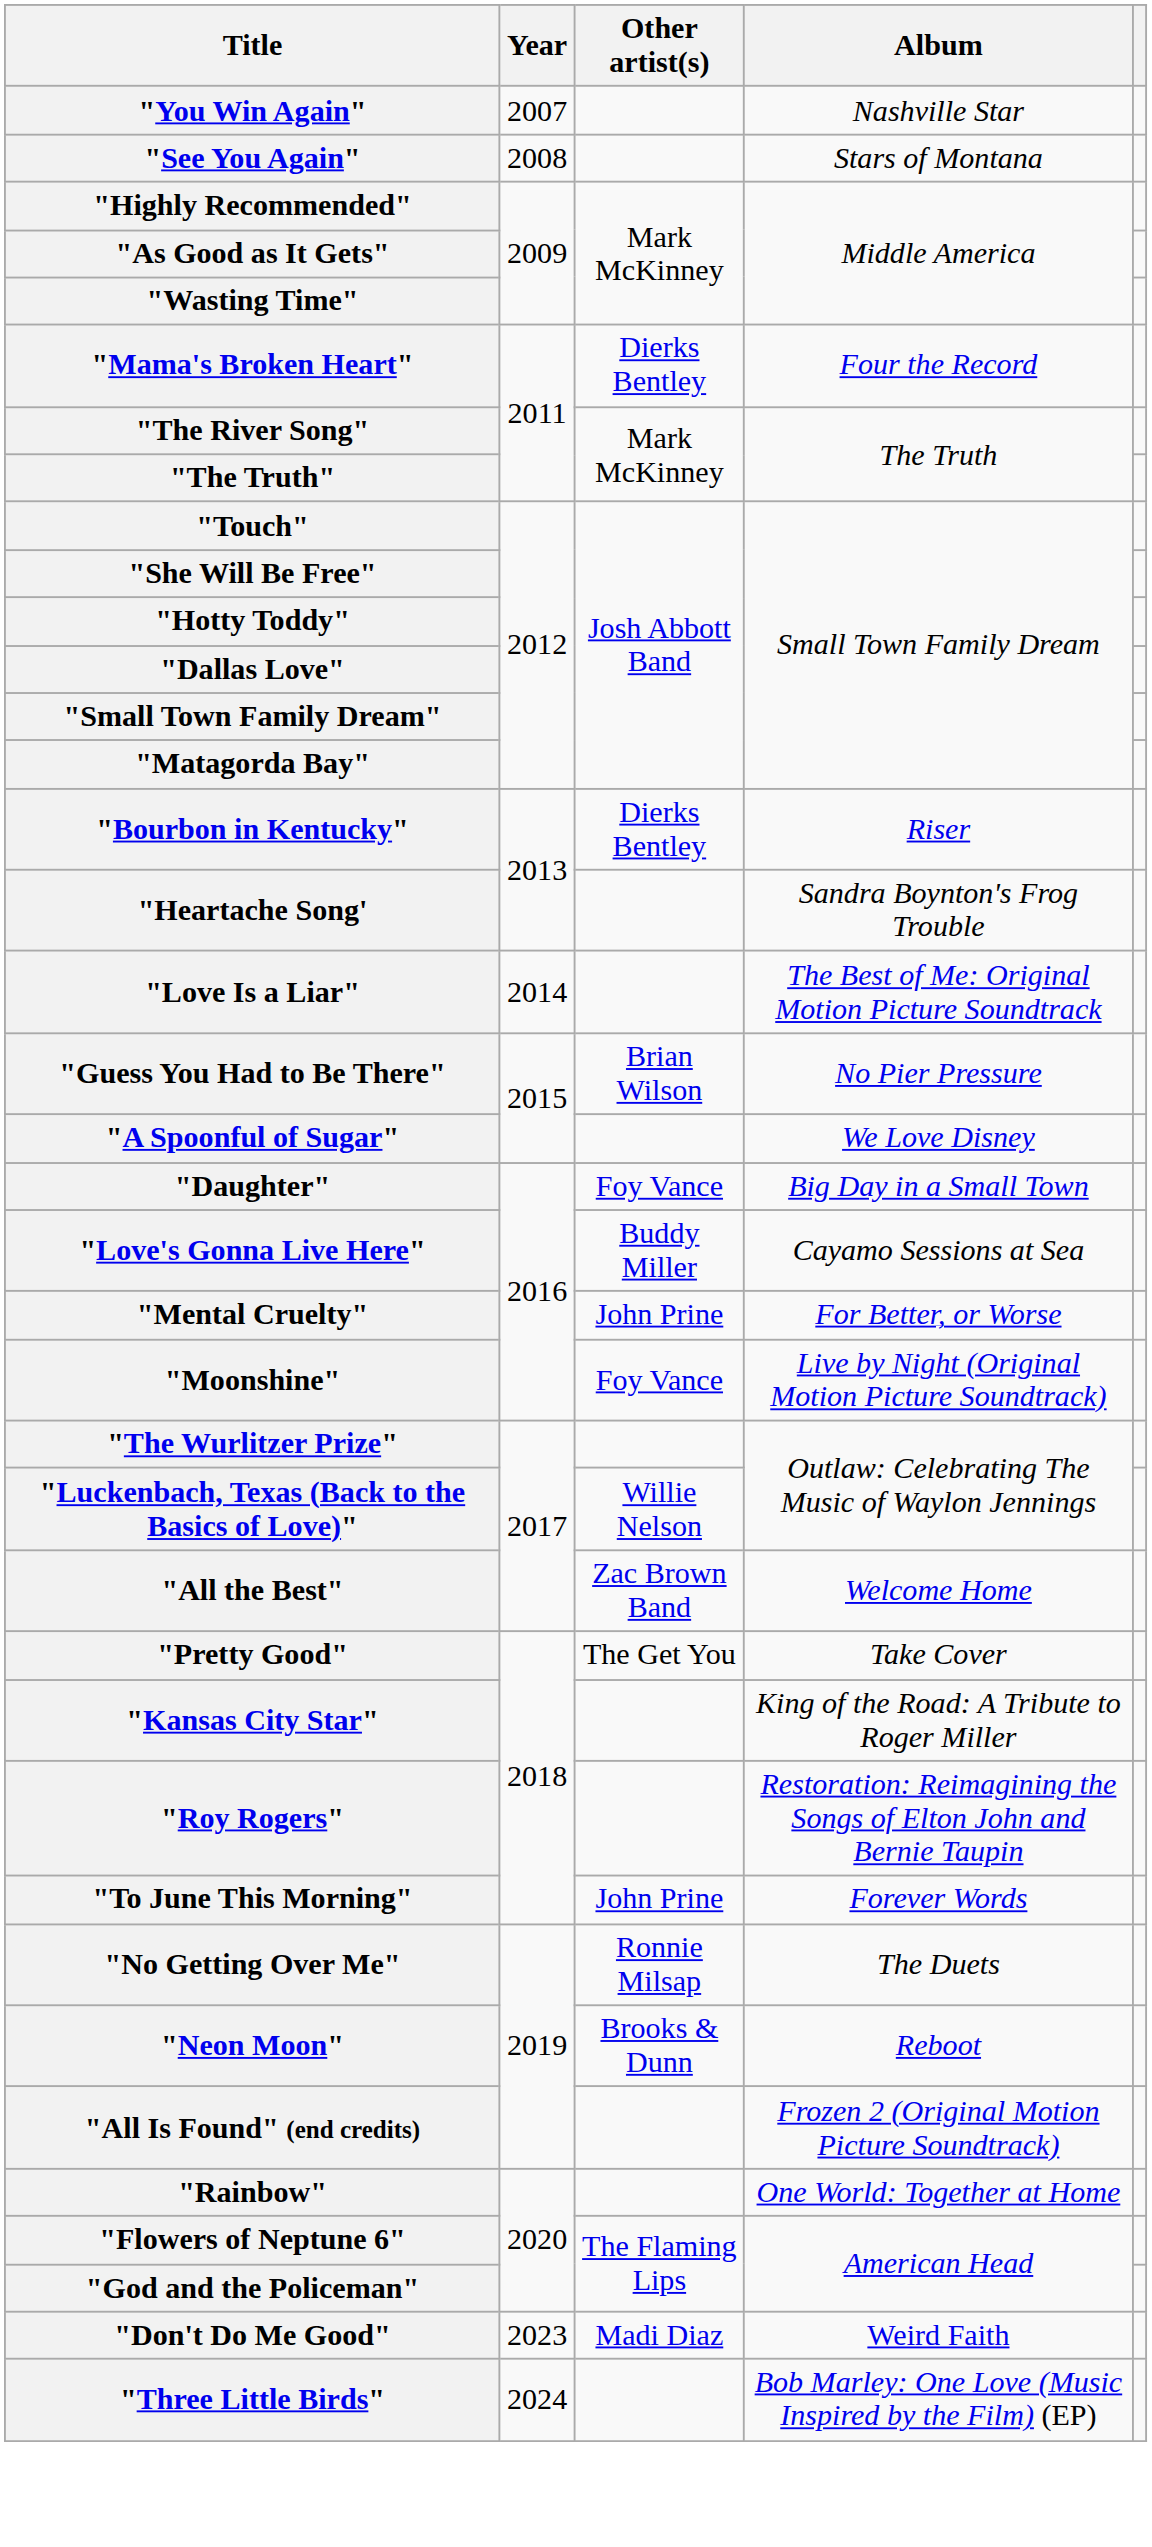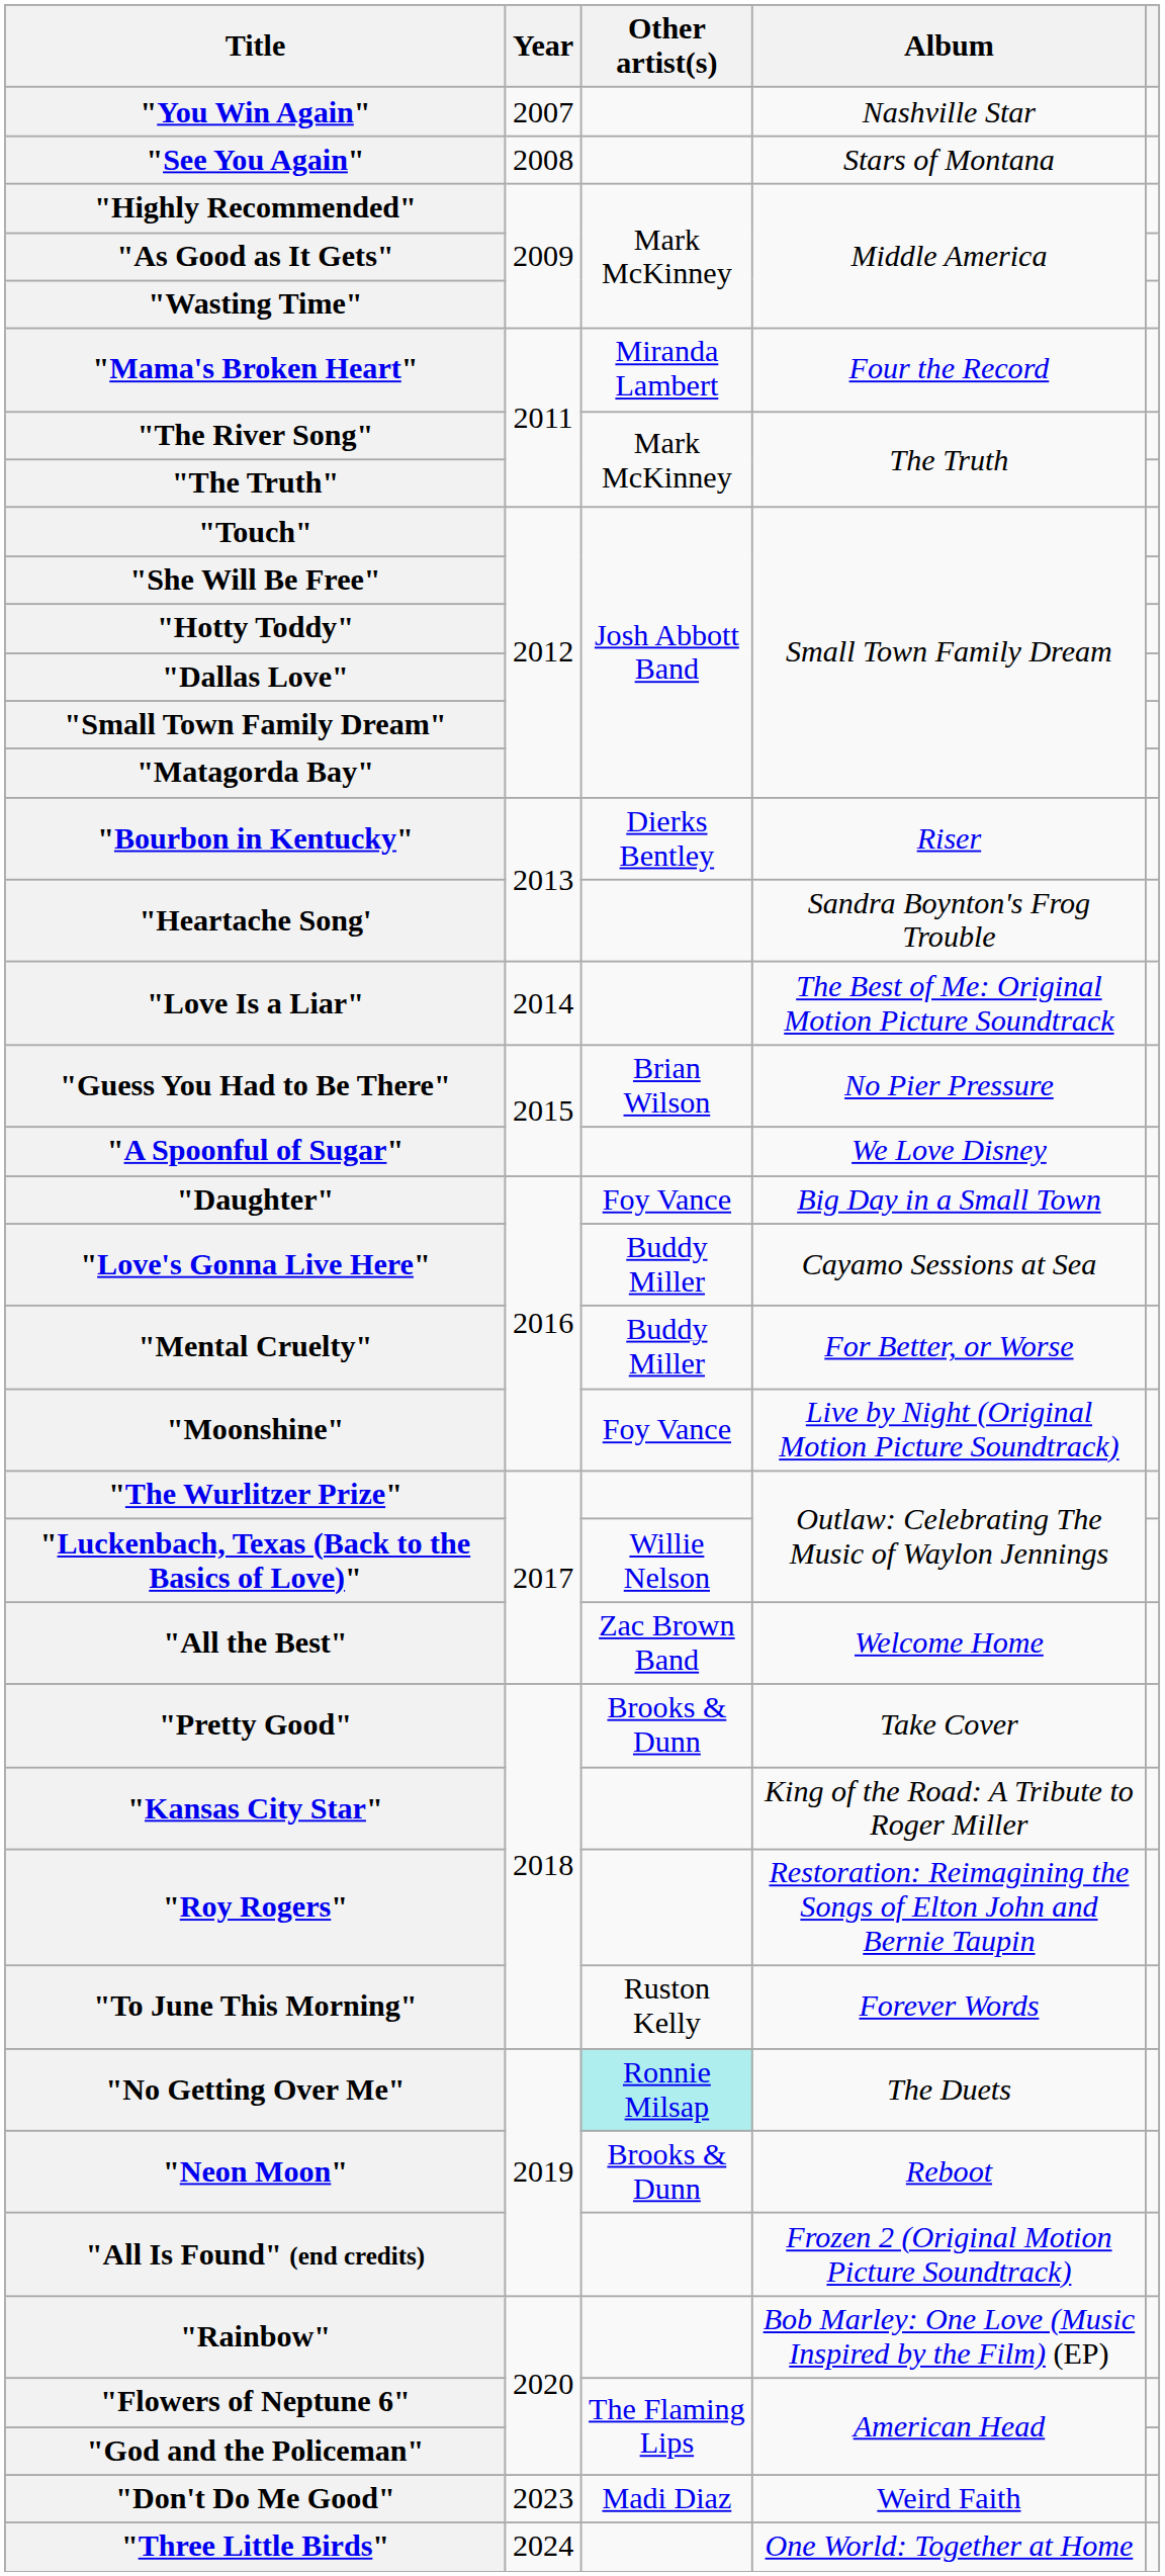"Mama's Broken Heart" | Other artist(s): Dierks Bentley -> Miranda Lambert
"Mental Cruelty" | Other artist(s): John Prine -> Buddy Miller
"Pretty Good" | Other artist(s): The Get You -> Brooks & Dunn
"To June This Morning" | Other artist(s): John Prine -> Ruston Kelly
"No Getting Over Me" | Other artist(s): no background -> paleturquoise background
"Rainbow" | Album: One World: Together at Home -> Bob Marley: One Love (Music Inspired by the Film) (EP)
"Three Little Birds" | Album: Bob Marley: One Love (Music Inspired by the Film) (EP) -> One World: Together at Home
